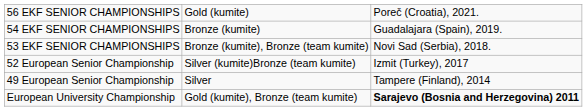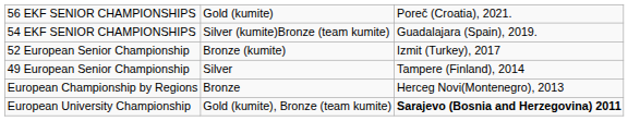54 EKF SENIOR CHAMPIONSHIPS | column 2: Bronze (kumite) -> Silver (kumite)Bronze (team kumite)
- row: 53 EKF SENIOR CHAMPIONSHIPS | Bronze (kumite), Bronze (team kumite) | Novi Sad (Serbia), 2018.
52 European Senior Championship | column 2: Silver (kumite)Bronze (team kumite) -> Bronze (kumite)
+ row: European Championship by Regions | Bronze | Herceg Novi(Montenegro), 2013
